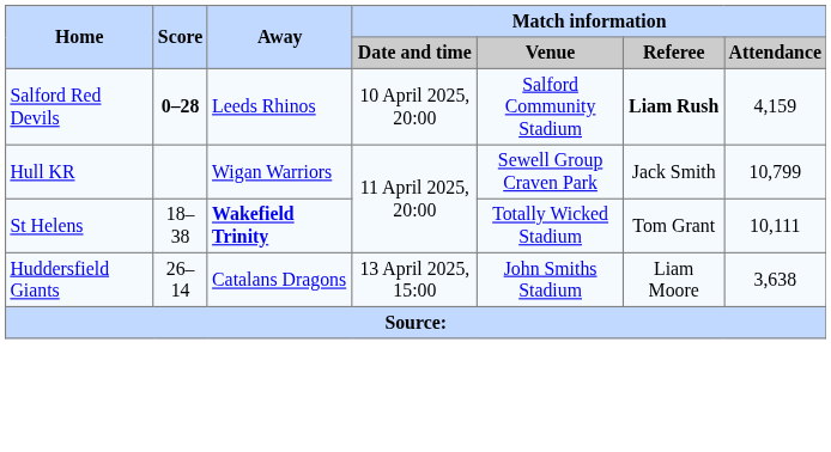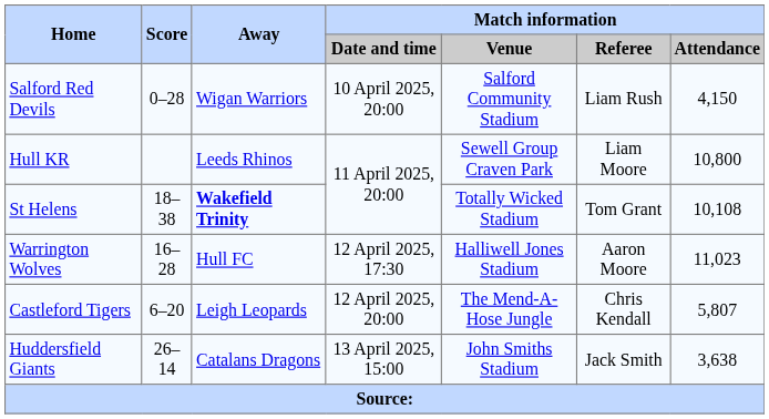Salford Red Devils | Score: bold -> normal
Salford Red Devils | Away: Leeds Rhinos -> Wigan Warriors
Salford Red Devils | Match information / Referee: bold -> normal
Salford Red Devils | Match information / Attendance: 4,159 -> 4,150
Hull KR | Away: Wigan Warriors -> Leeds Rhinos
Hull KR | Match information / Referee: Jack Smith -> Liam Moore
Hull KR | Match information / Attendance: 10,799 -> 10,800
St Helens | Match information / Attendance: 10,111 -> 10,108
+ row: Warrington Wolves | 16–28 | Hull FC | 12 April 2025, 17:30 | Halliwell Jones Stadium | Aaron Moore | 11,023
+ row: Castleford Tigers | 6–20 | Leigh Leopards | 12 April 2025, 20:00 | The Mend-A-Hose Jungle | Chris Kendall | 5,807
Huddersfield Giants | Match information / Referee: Liam Moore -> Jack Smith
